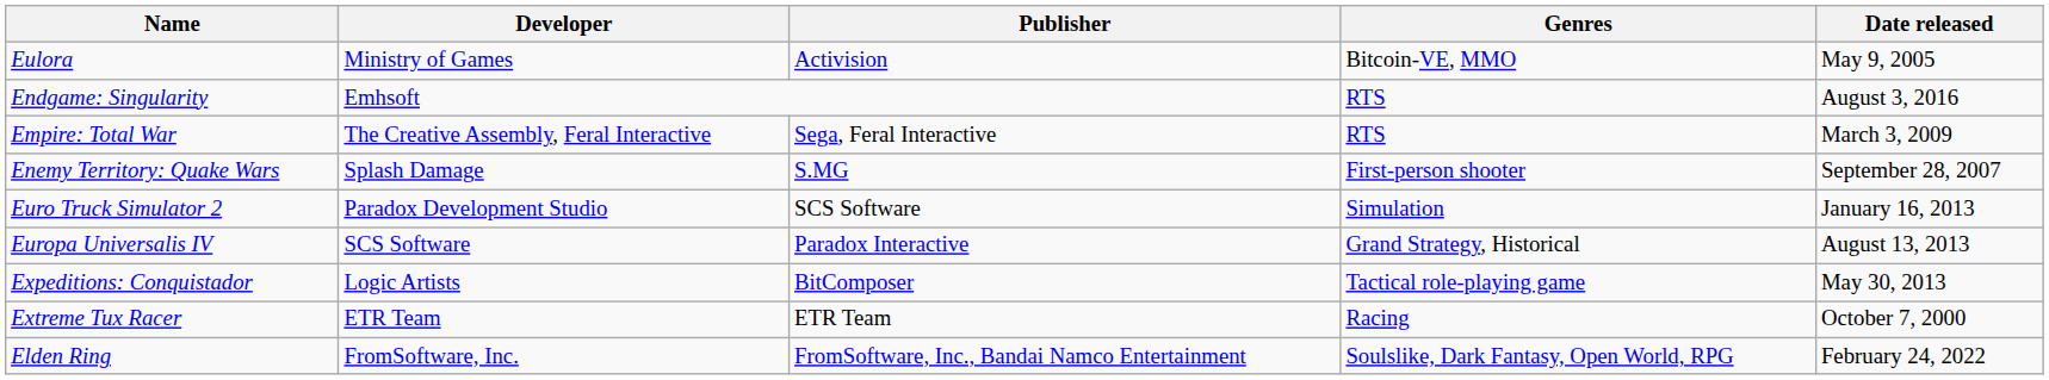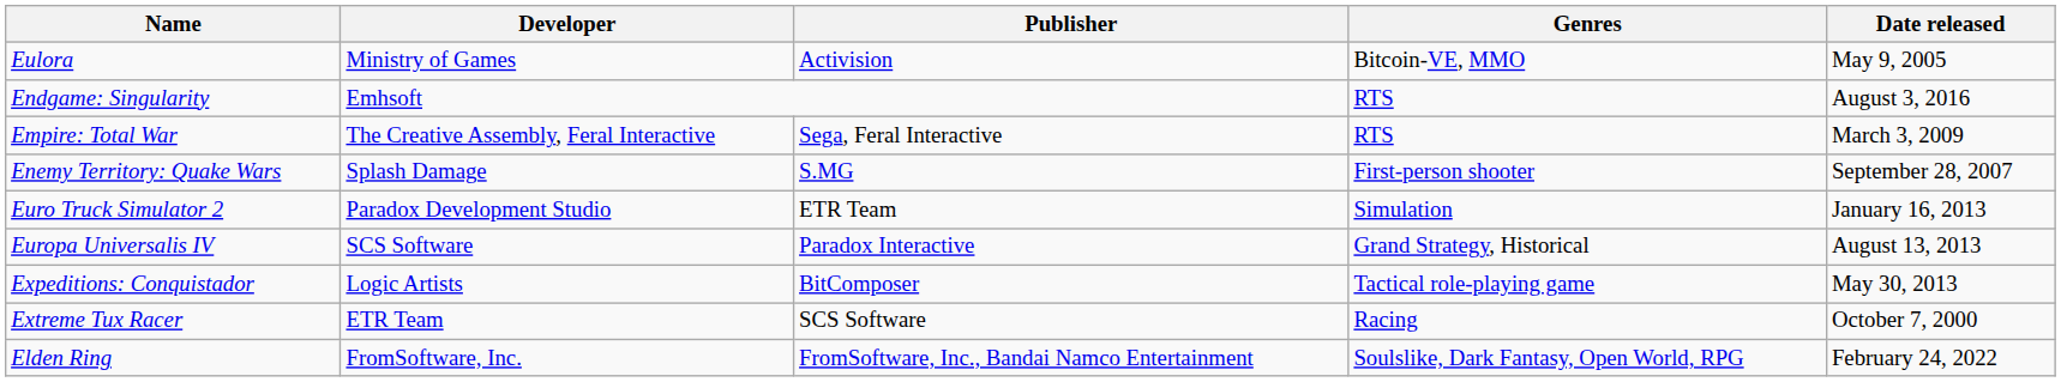Euro Truck Simulator 2 | Publisher: SCS Software -> ETR Team
Extreme Tux Racer | Publisher: ETR Team -> SCS Software
